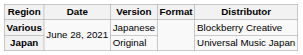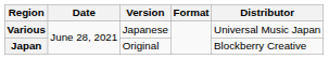Various | Distributor: Blockberry Creative -> Universal Music Japan
Japan | Distributor: Universal Music Japan -> Blockberry Creative
